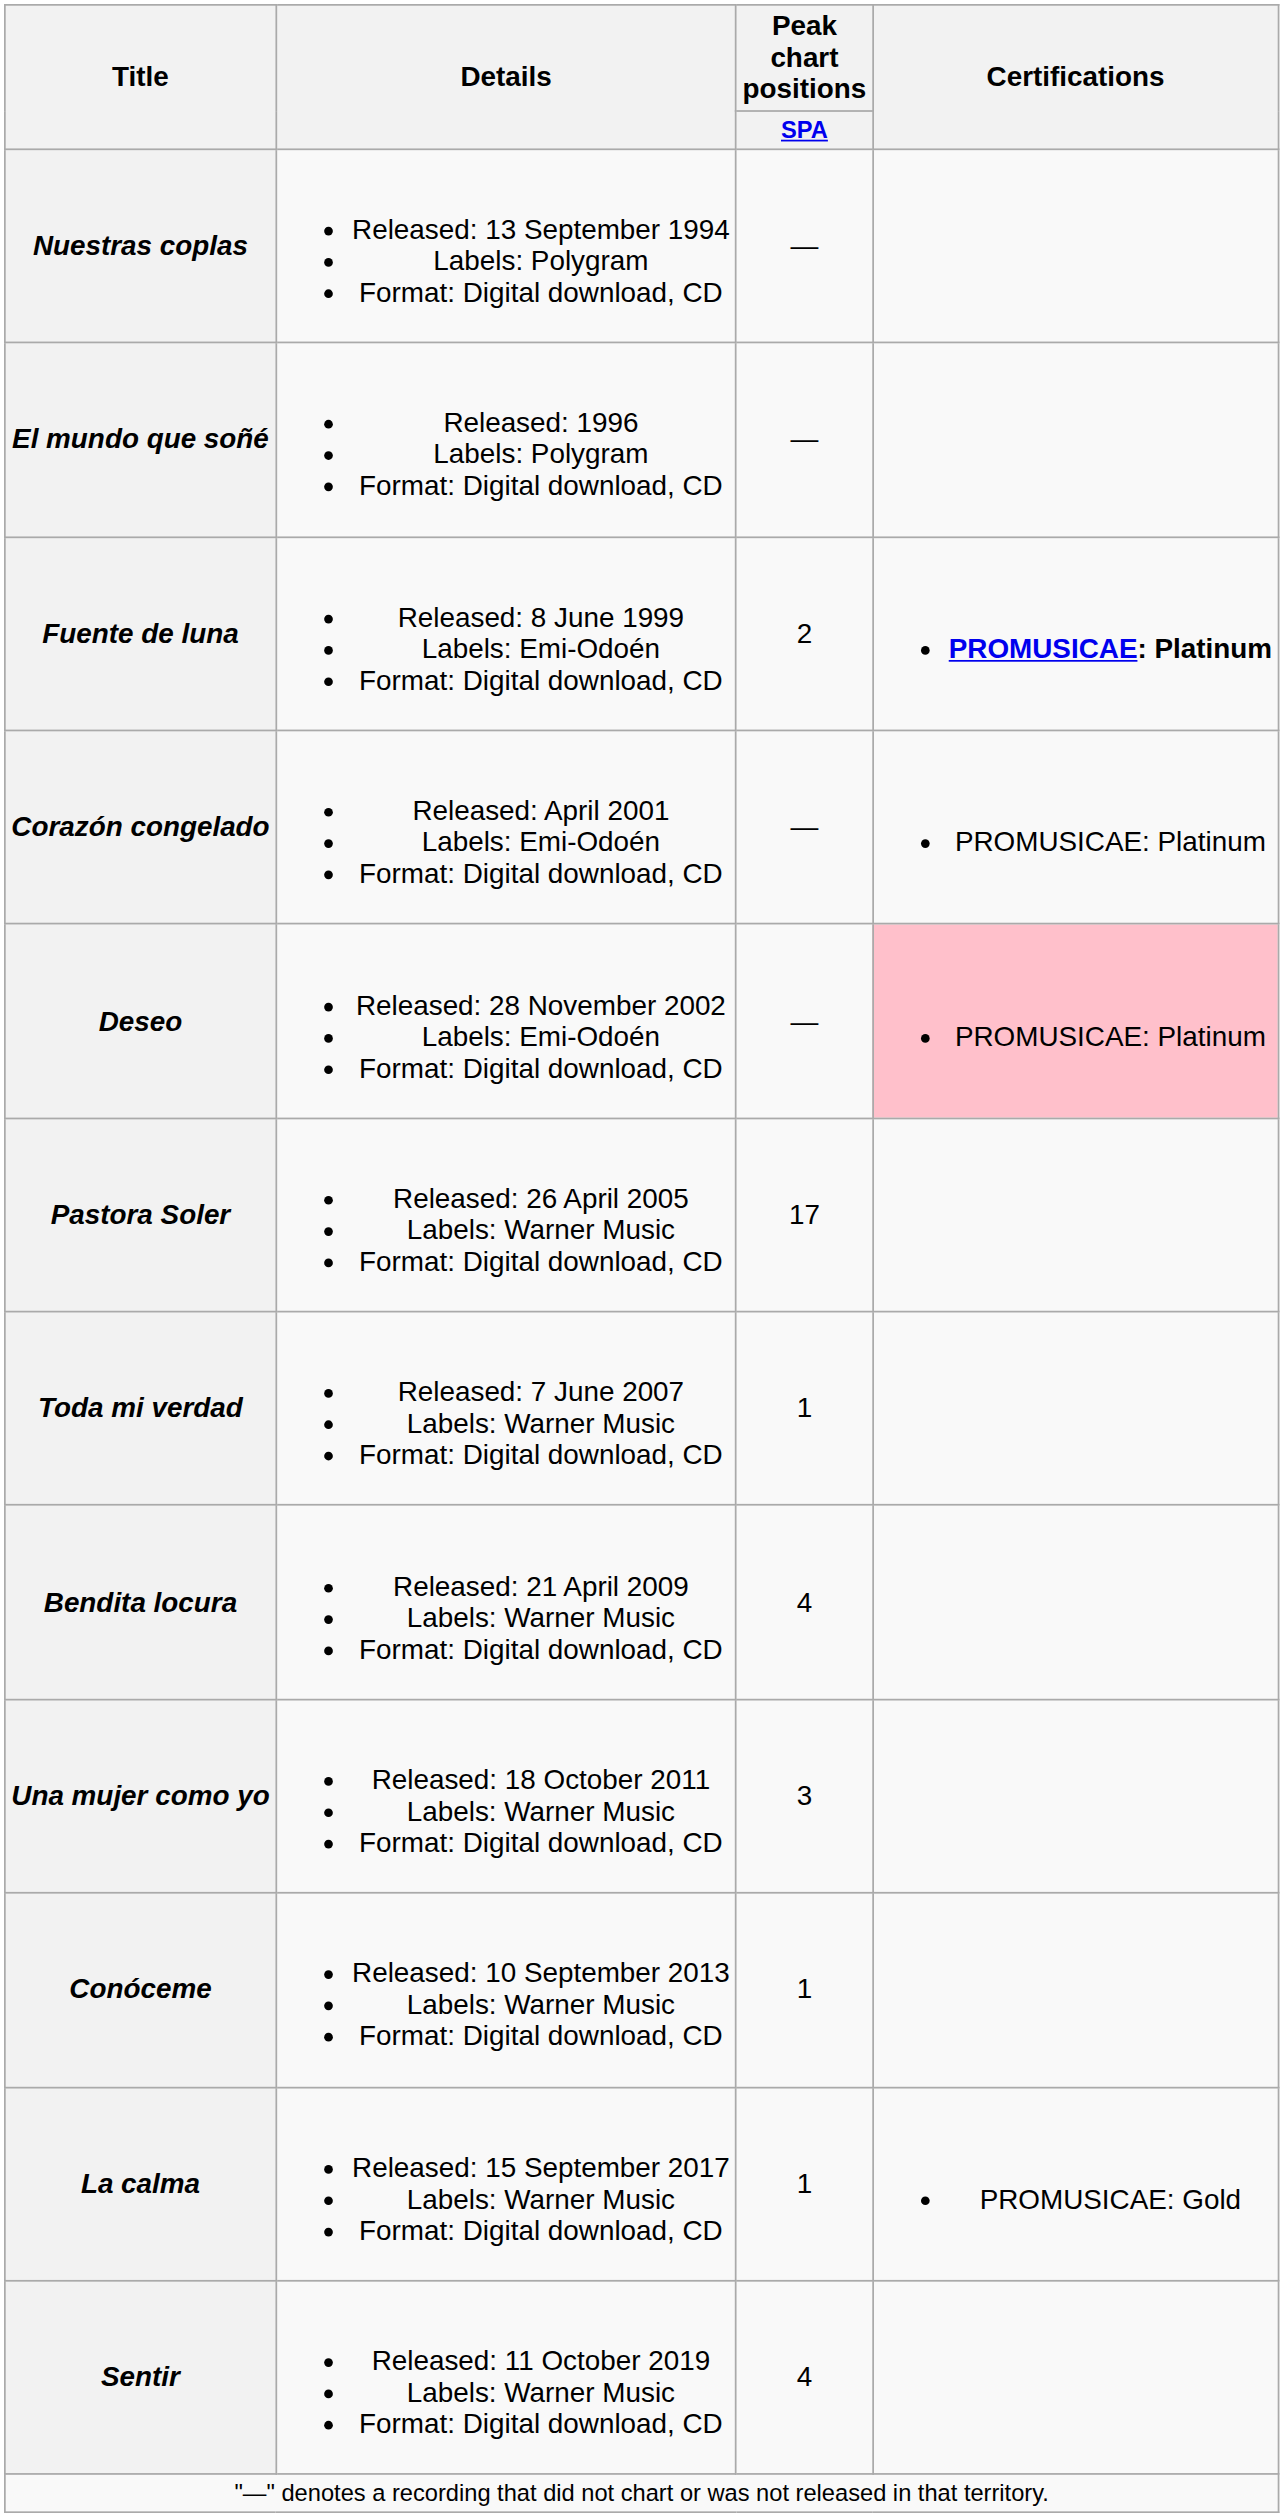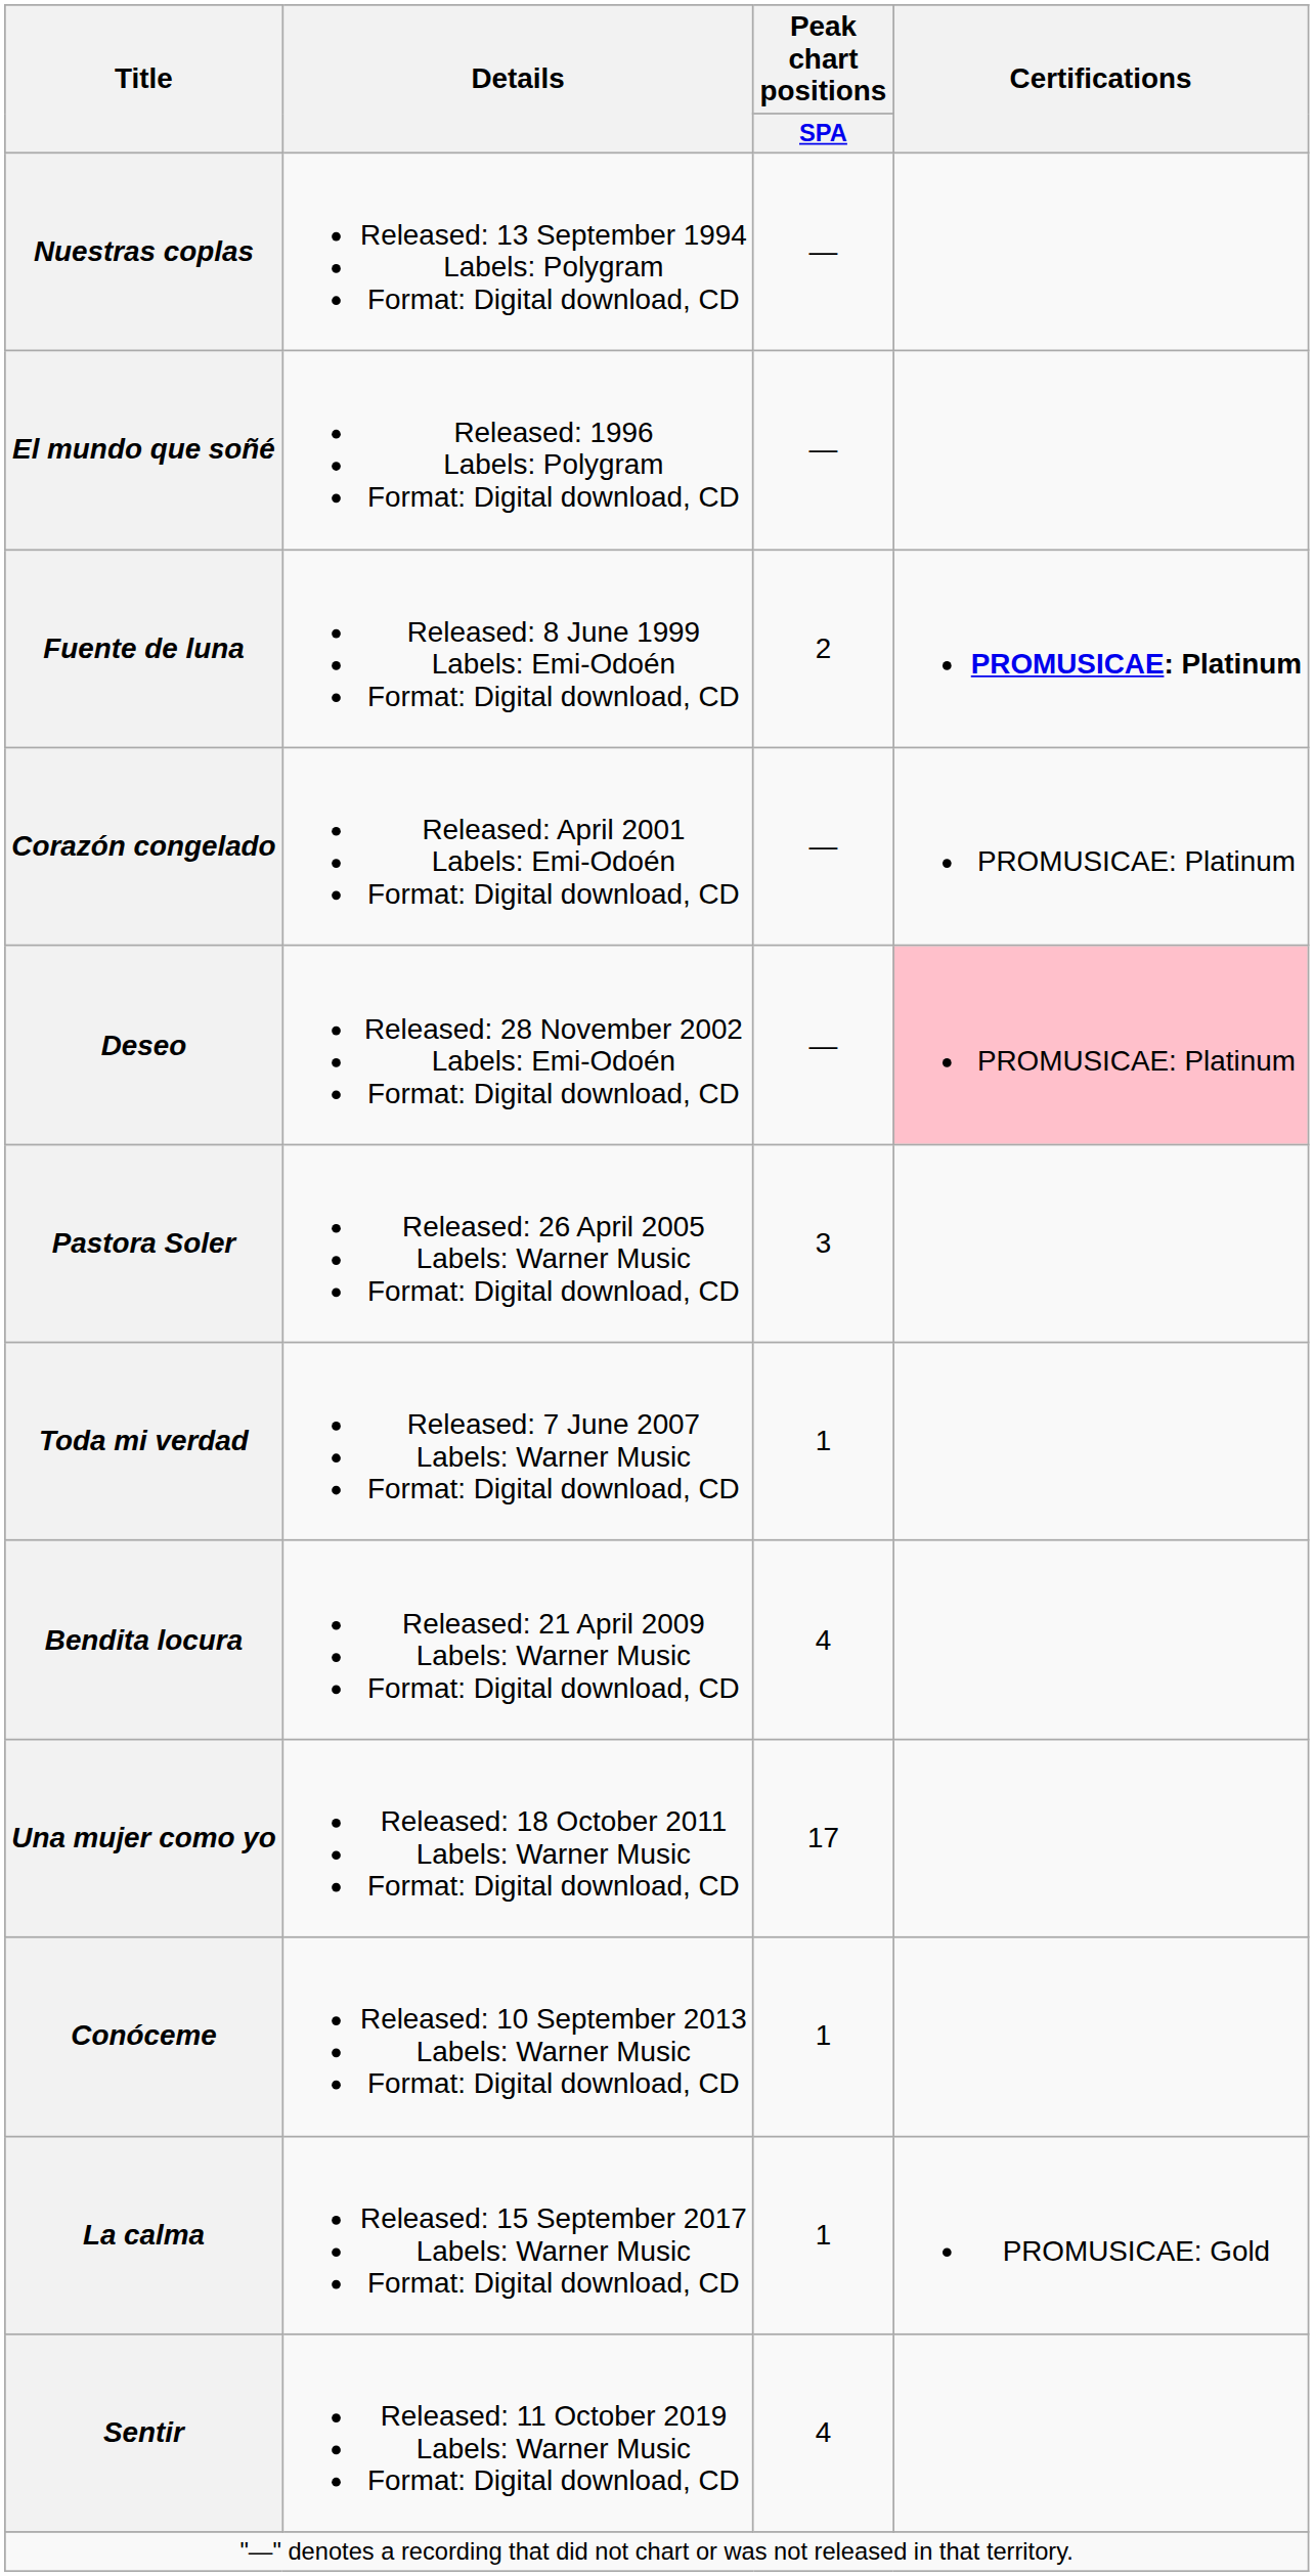Pastora Soler | Peak chart positions / SPA: 17 -> 3
Una mujer como yo | Peak chart positions / SPA: 3 -> 17
